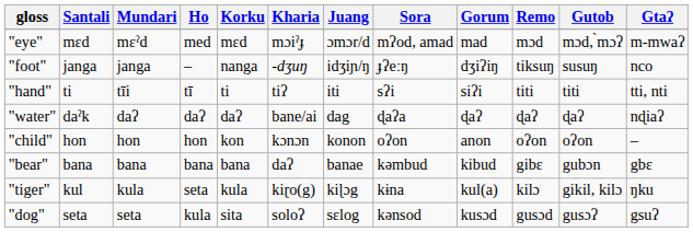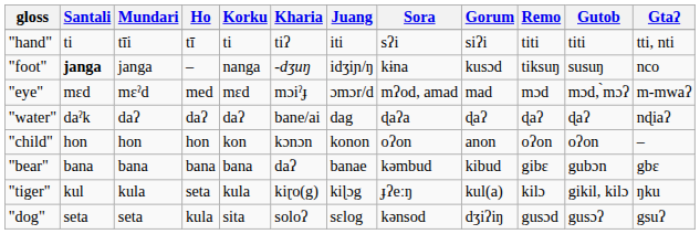rows swapped: "hand" <-> "eye"
"foot" | Santali: normal -> bold
"foot" | Sora: ɟʔeːŋ -> kɨna
"foot" | Gorum: dʒiʔiŋ -> kusɔd
"tiger" | Sora: kɨna -> ɟʔeːŋ
"dog" | Gorum: kusɔd -> dʒiʔiŋ
